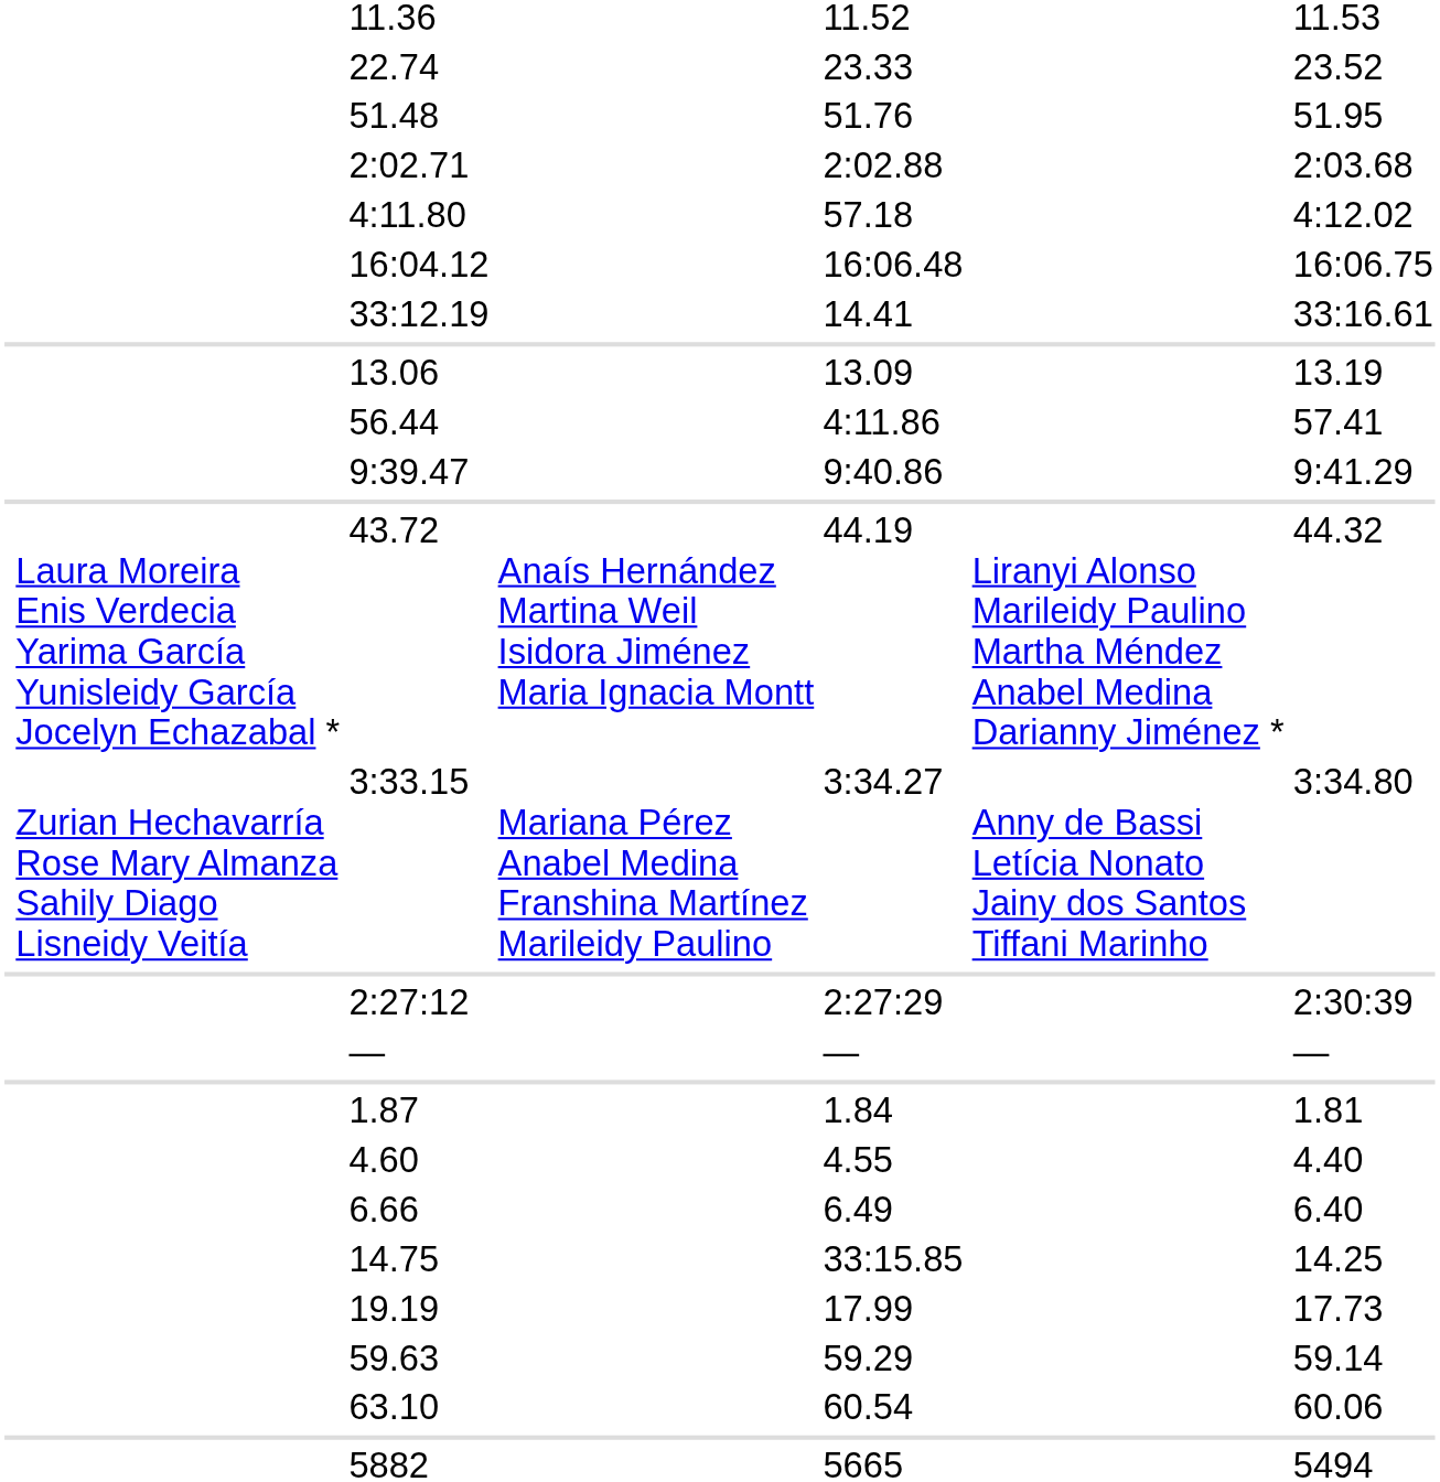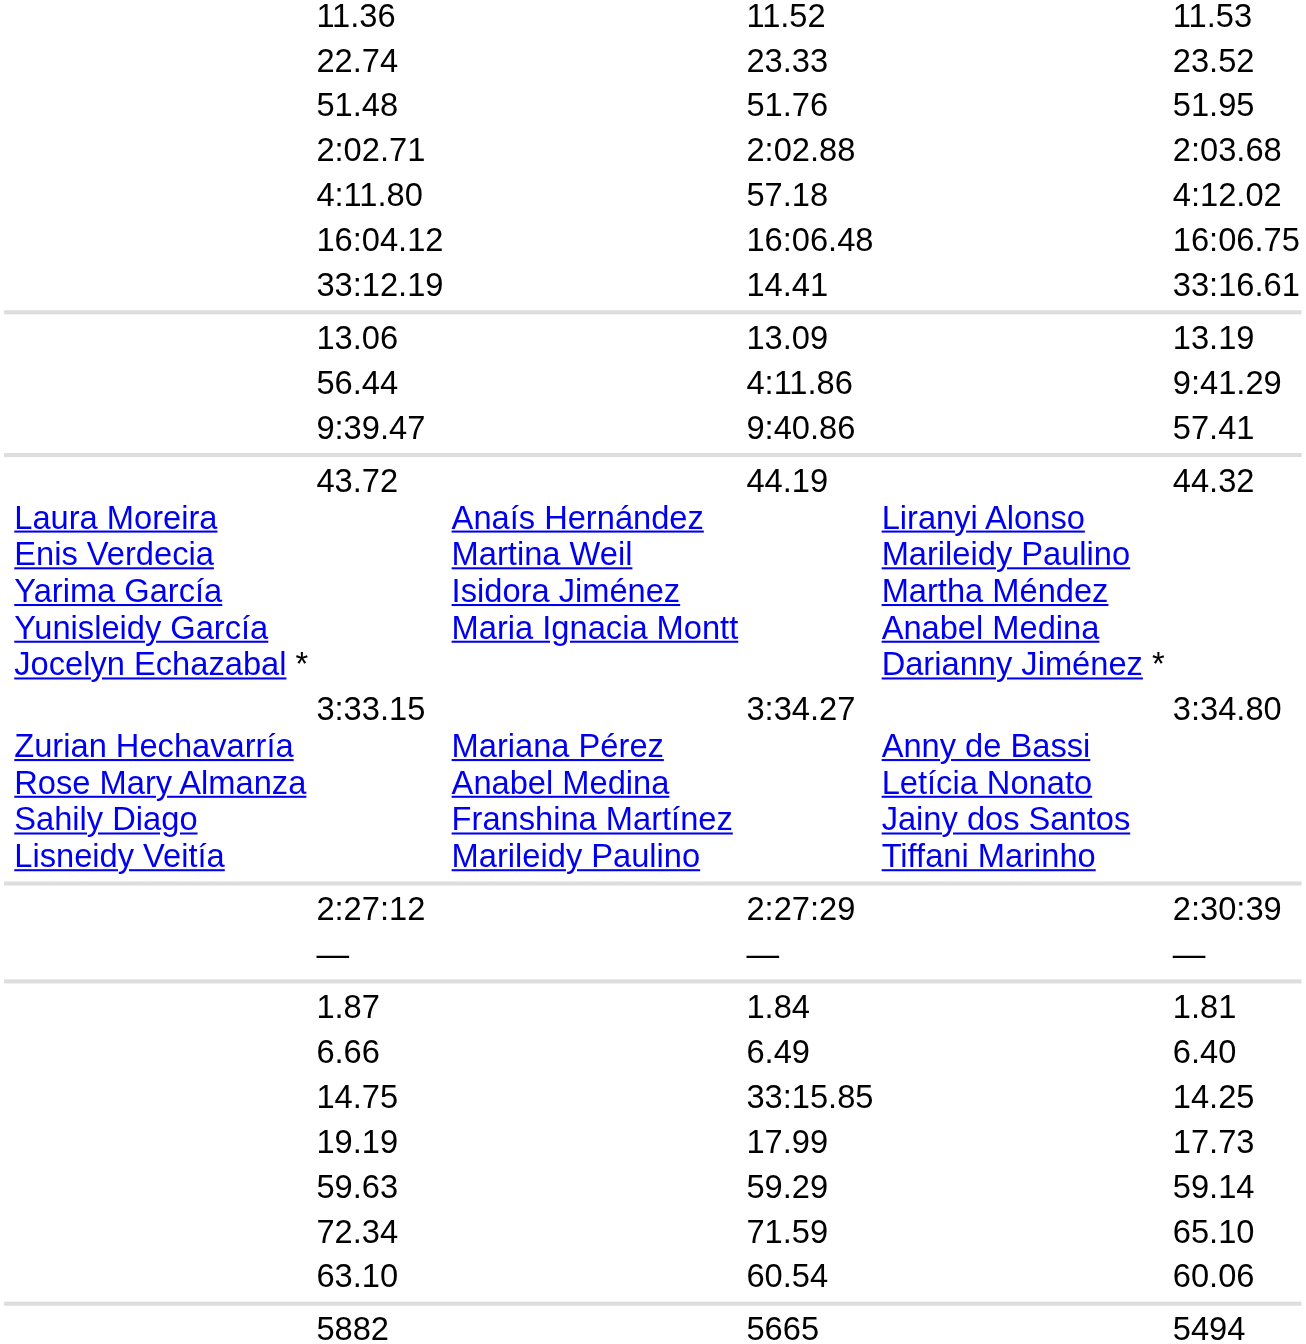56.44 | column 7: 57.41 -> 9:41.29
9:39.47 | column 7: 9:41.29 -> 57.41
- row: 4.60 | 4.55 | 4.40
+ row: 72.34 | 71.59 | 65.10
